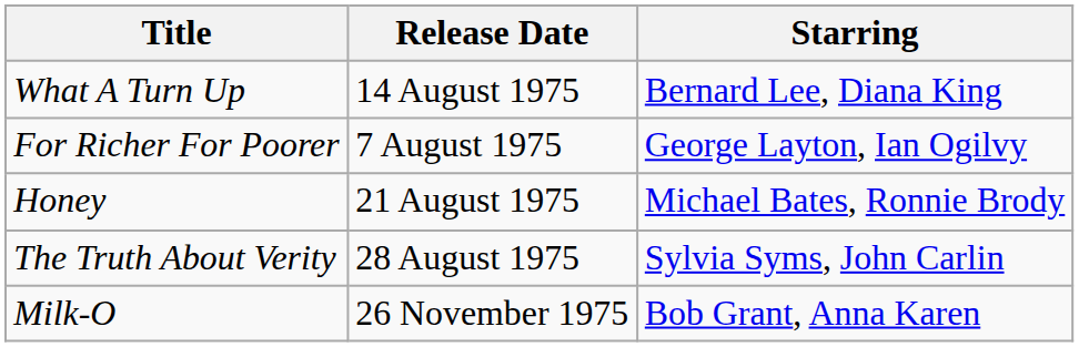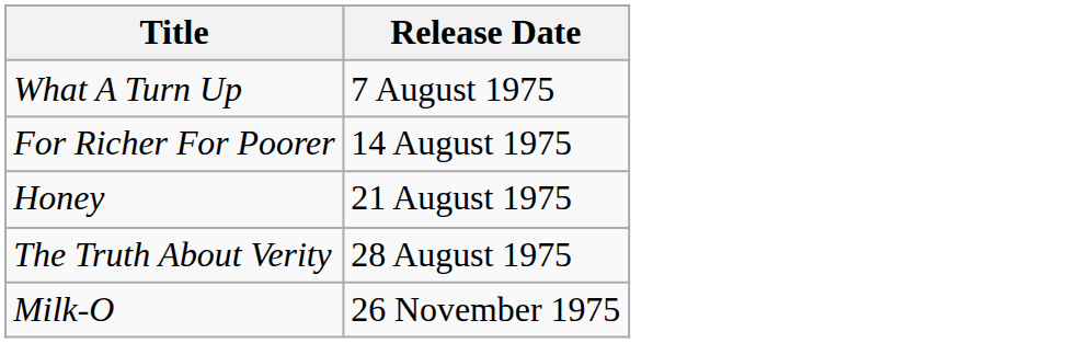- column: Starring | Bernard Lee, Diana King | George Layton, Ian Ogilvy | Michael Bates, Ronnie Brody | Sylvia Syms, John Carlin | Bob Grant, Anna Karen
What A Turn Up | Release Date: 14 August 1975 -> 7 August 1975
For Richer For Poorer | Release Date: 7 August 1975 -> 14 August 1975
